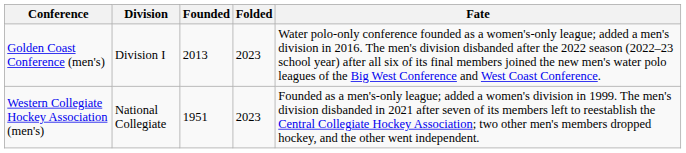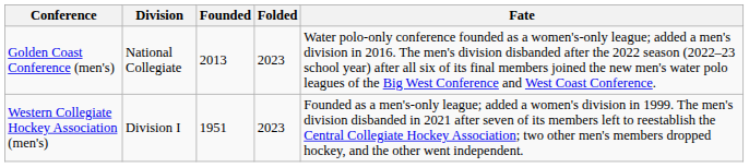Golden Coast Conference (men's) | Division: Division I -> National Collegiate
Western Collegiate Hockey Association (men's) | Division: National Collegiate -> Division I
